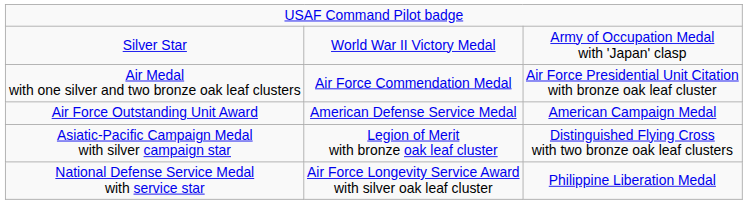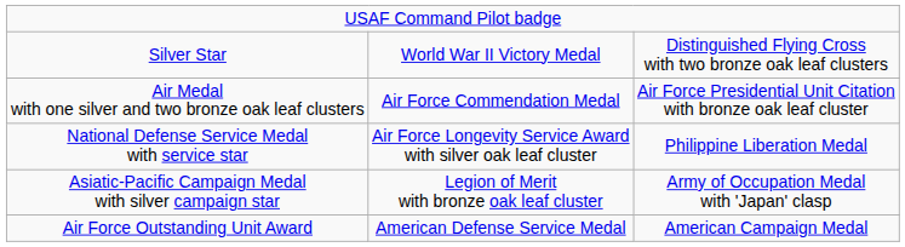Silver Star | column 3: Army of Occupation Medal with 'Japan' clasp -> Distinguished Flying Cross with two bronze oak leaf clusters
rows swapped: Air Force Outstanding Unit Award <-> National Defense Service Medal with service star
Asiatic-Pacific Campaign Medal with silver campaign star | column 3: Distinguished Flying Cross with two bronze oak leaf clusters -> Army of Occupation Medal with 'Japan' clasp
